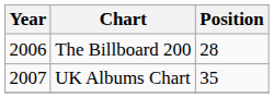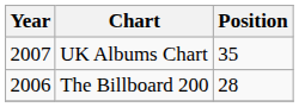rows swapped: UK Albums Chart <-> The Billboard 200
